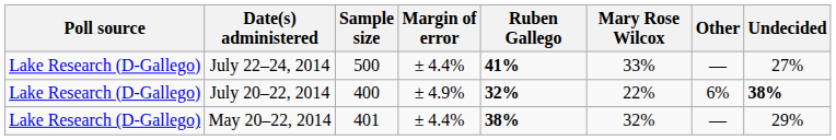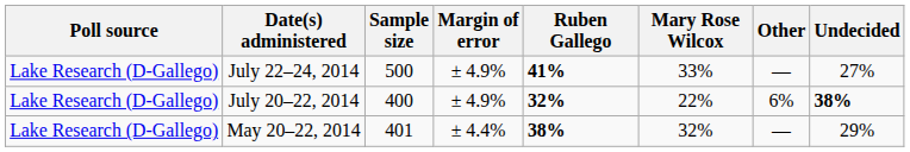July 22–24, 2014 | Margin of error: ± 4.4% -> ± 4.9%
